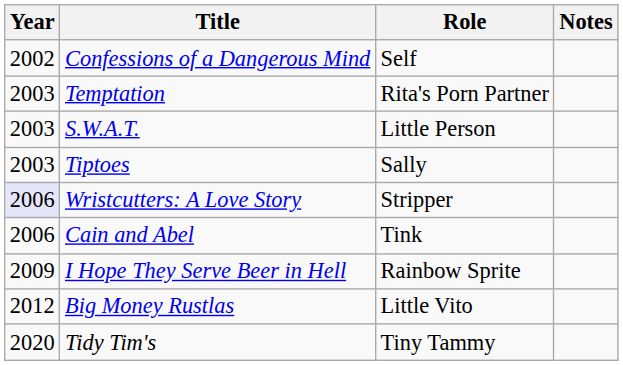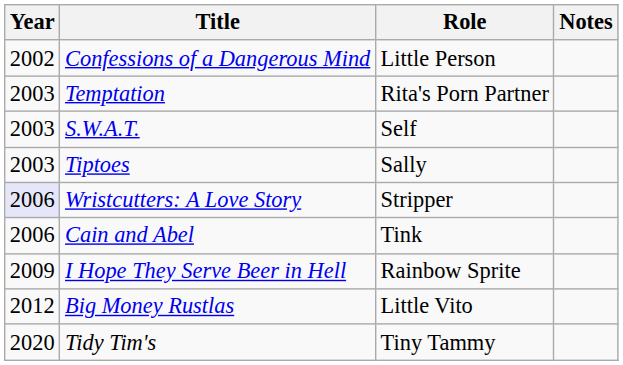Confessions of a Dangerous Mind | Role: Self -> Little Person
S.W.A.T. | Role: Little Person -> Self
